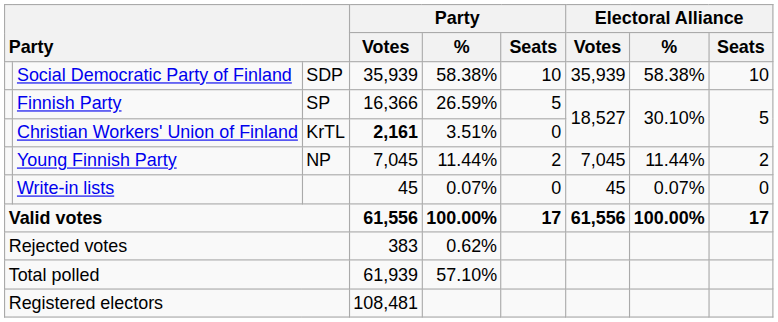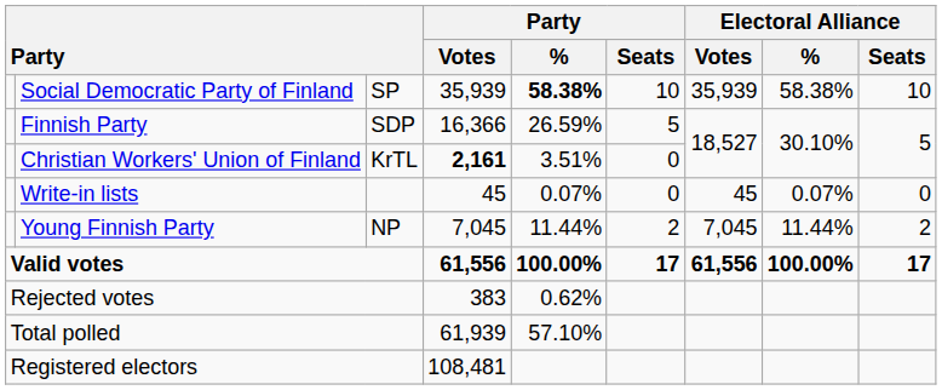Social Democratic Party of Finland | column 3: SDP -> SP
Social Democratic Party of Finland | Party / %: normal -> bold
Finnish Party | column 3: SP -> SDP
rows swapped: Young Finnish Party <-> Write-in lists
